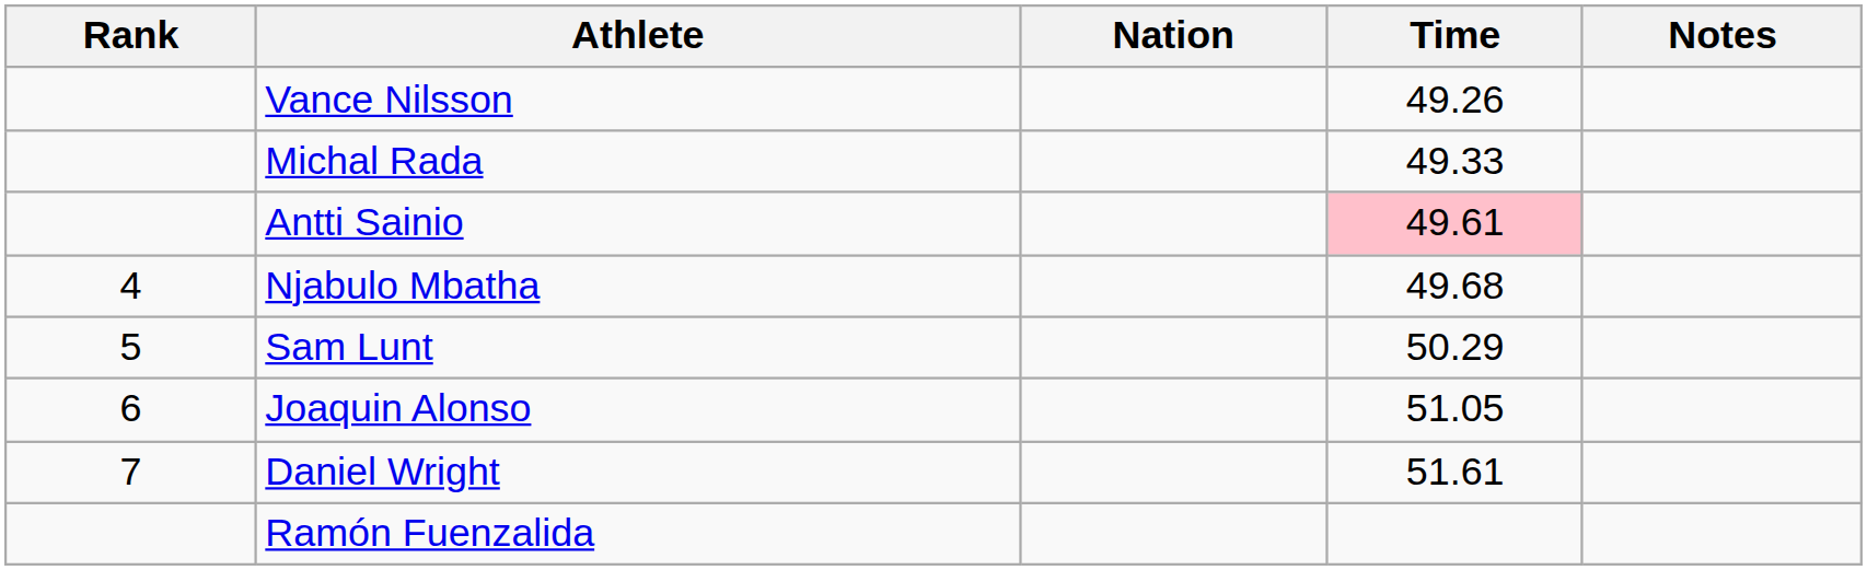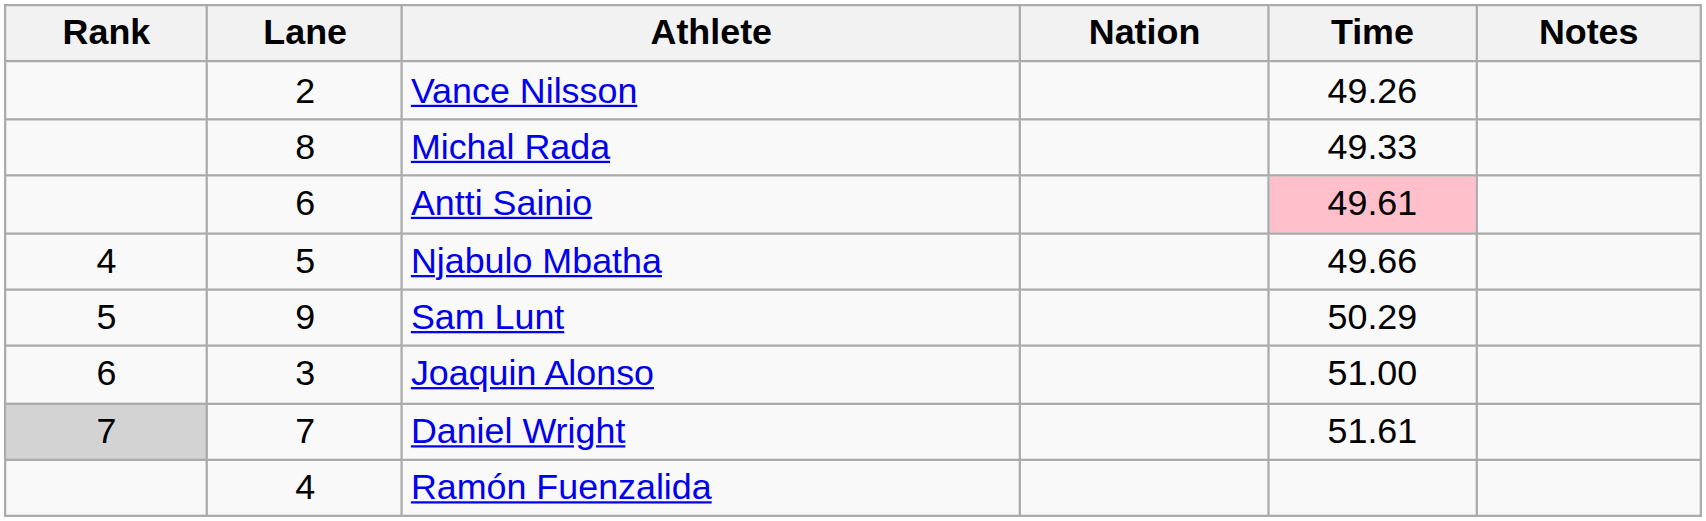+ column: Lane | 2 | 8 | 6 | 5 | 9 | 3 | 7 | 4
Njabulo Mbatha | Time: 49.68 -> 49.66
Joaquin Alonso | Time: 51.05 -> 51.00
Daniel Wright | Rank: no background -> lightgrey background
